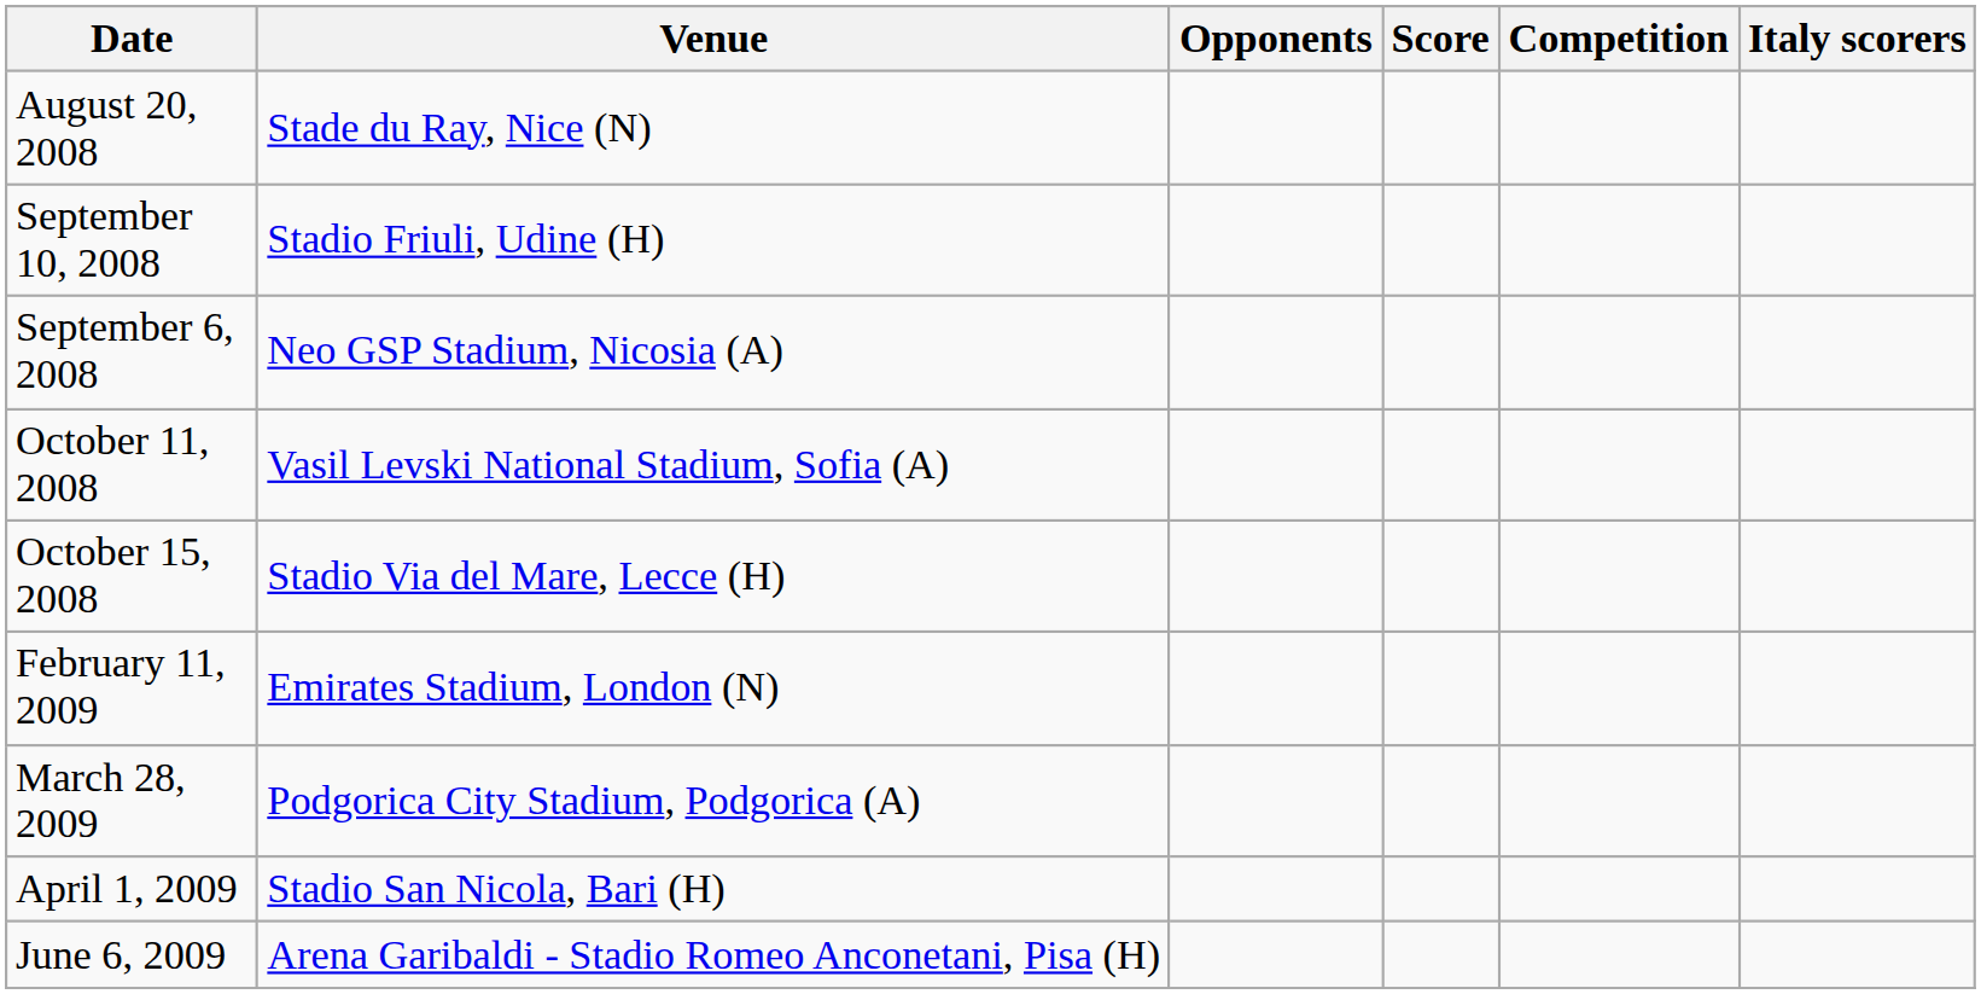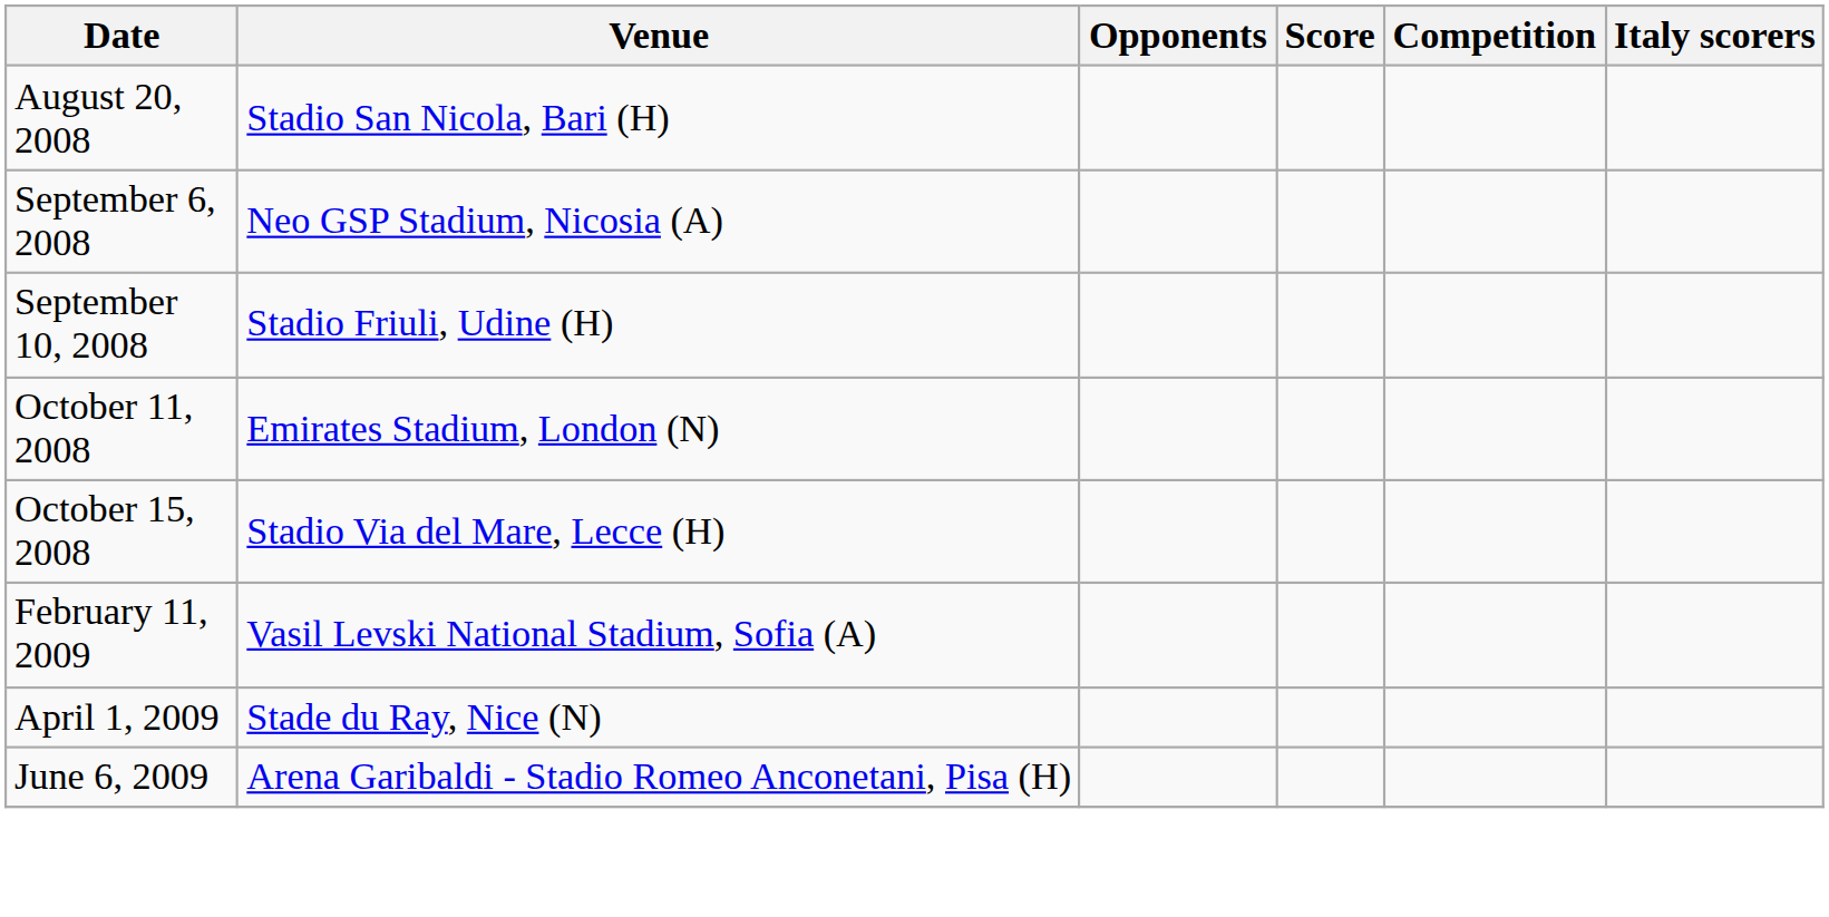August 20, 2008 | Venue: Stade du Ray, Nice (N) -> Stadio San Nicola, Bari (H)
rows swapped: September 6, 2008 <-> September 10, 2008
October 11, 2008 | Venue: Vasil Levski National Stadium, Sofia (A) -> Emirates Stadium, London (N)
February 11, 2009 | Venue: Emirates Stadium, London (N) -> Vasil Levski National Stadium, Sofia (A)
- row: March 28, 2009 | Podgorica City Stadium, Podgorica (A)
April 1, 2009 | Venue: Stadio San Nicola, Bari (H) -> Stade du Ray, Nice (N)
